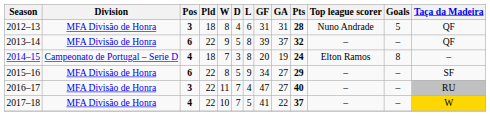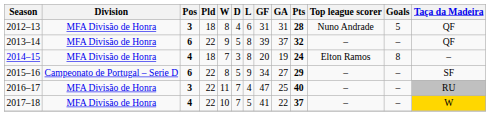2014–15 | Division: Campeonato de Portugal – Serie D -> MFA Divisão de Honra
2015–16 | Division: MFA Divisão de Honra -> Campeonato de Portugal – Serie D
2016–17 | GA: 27 -> 25
